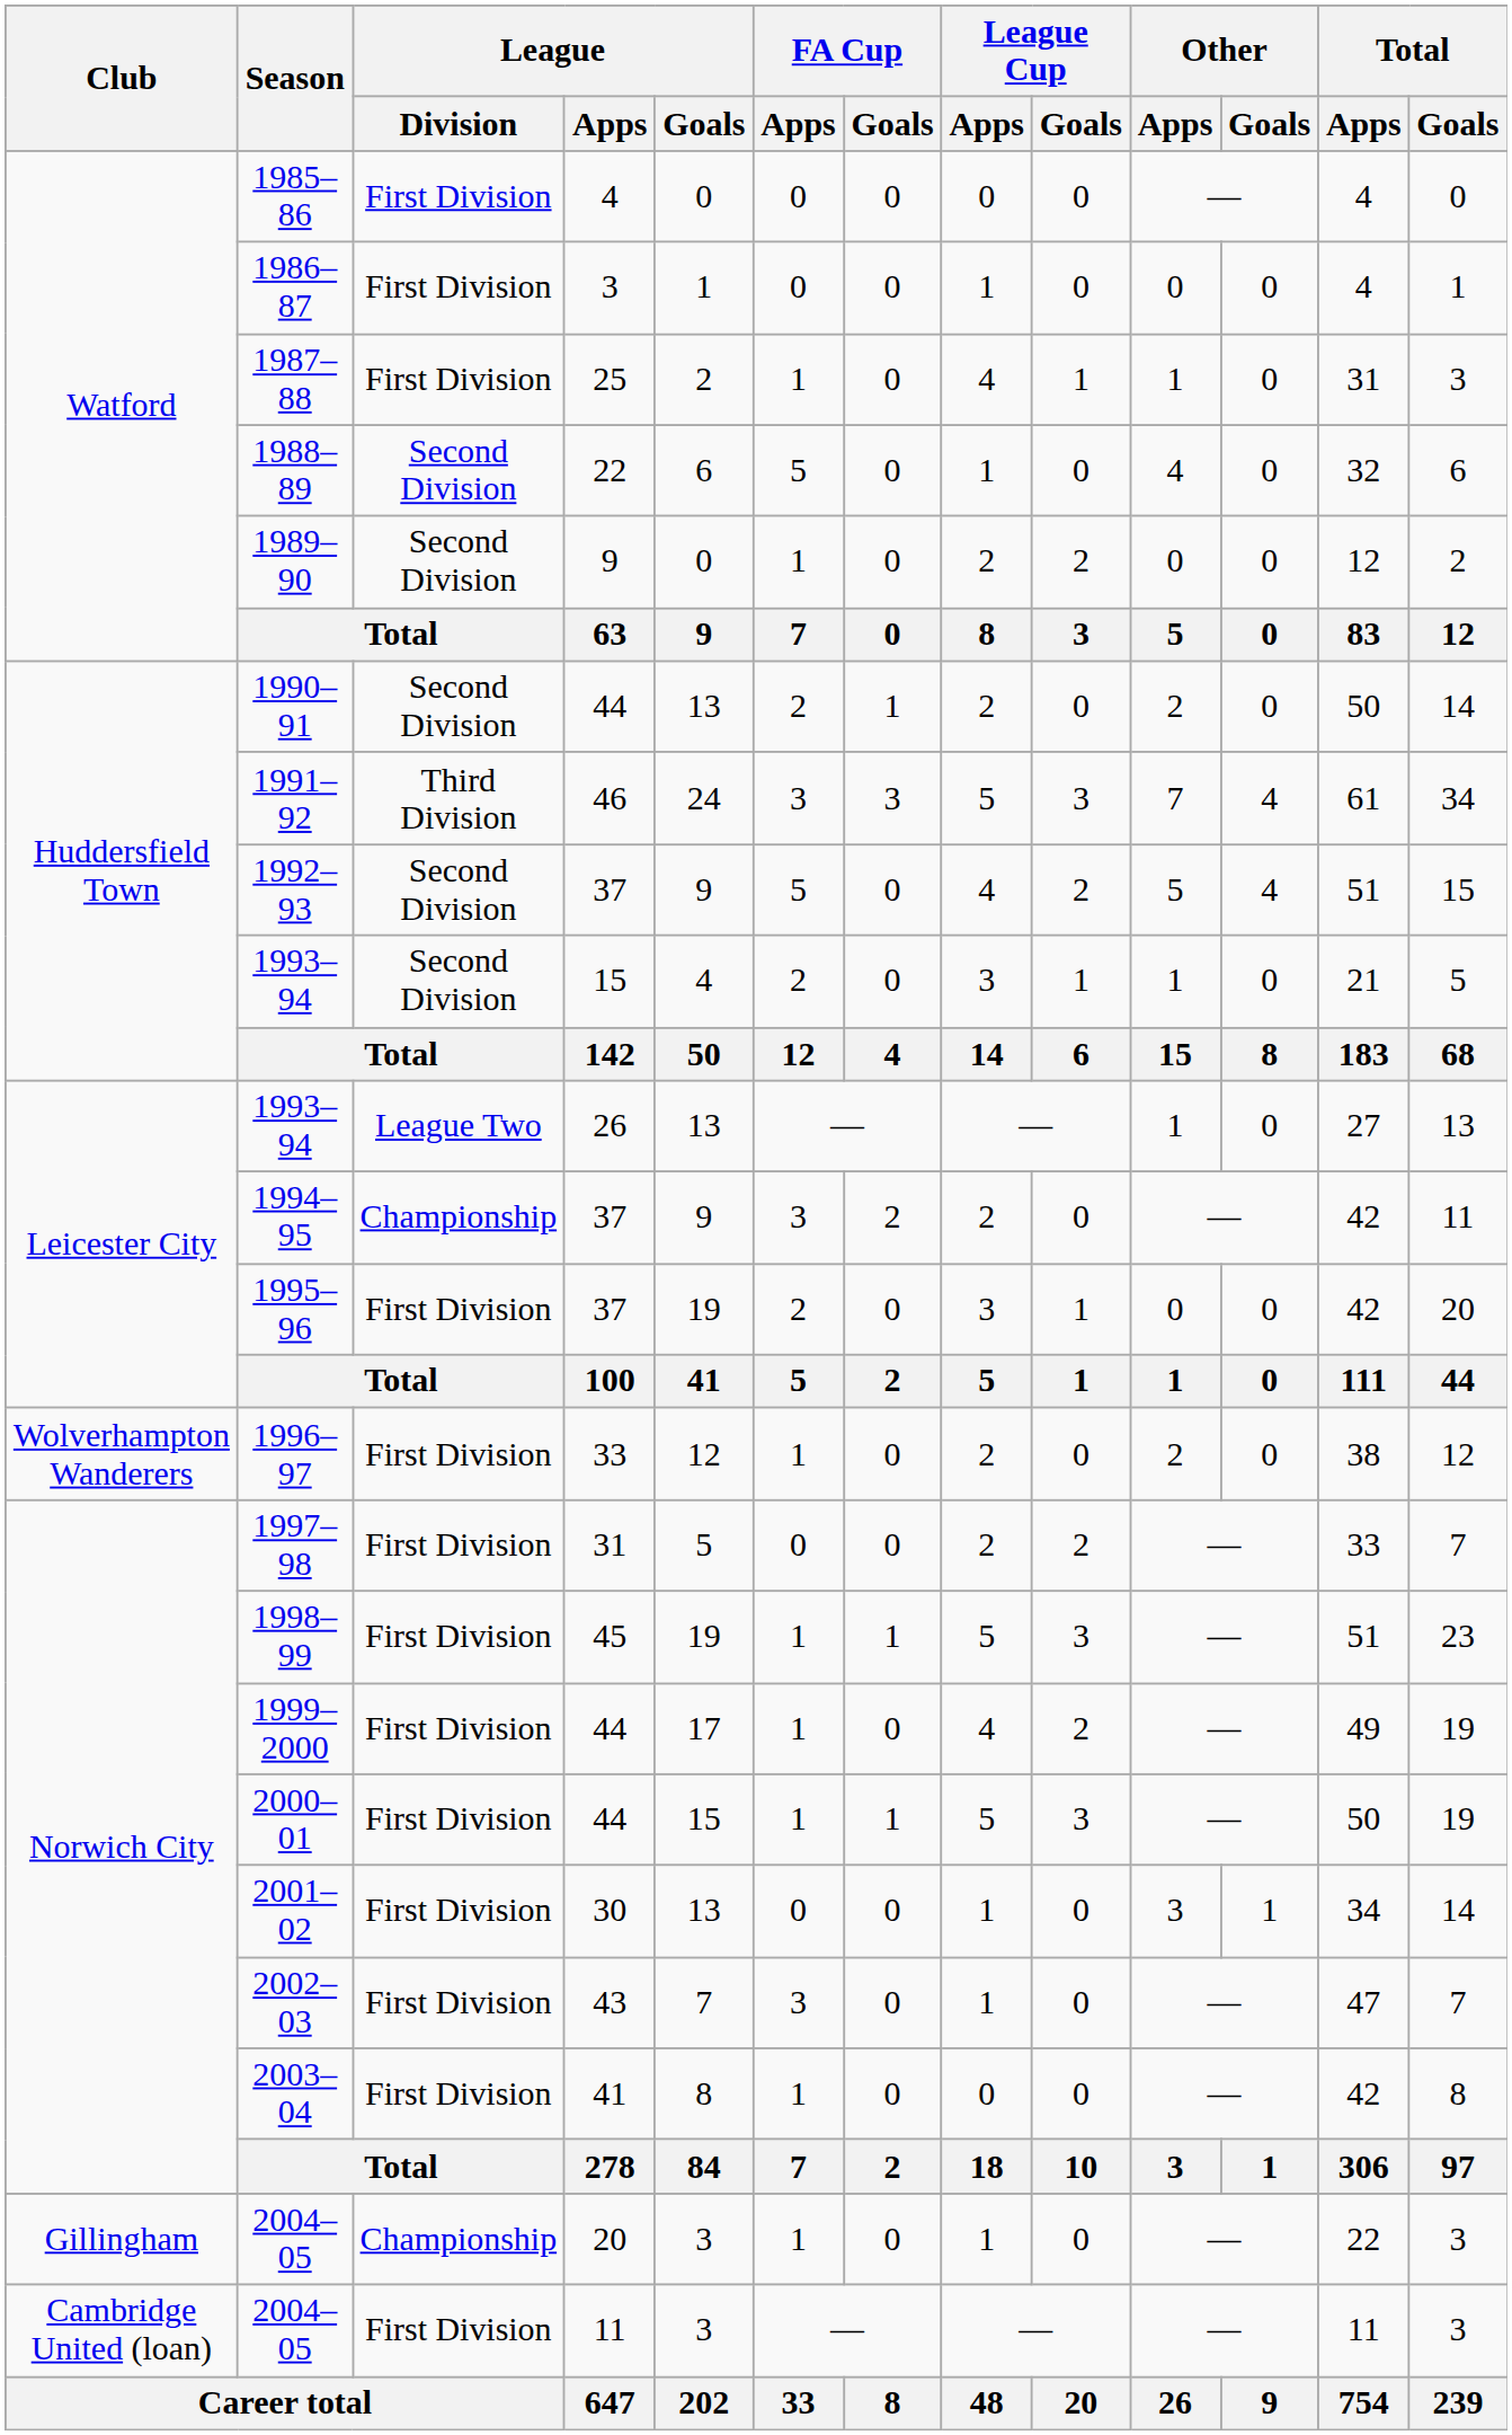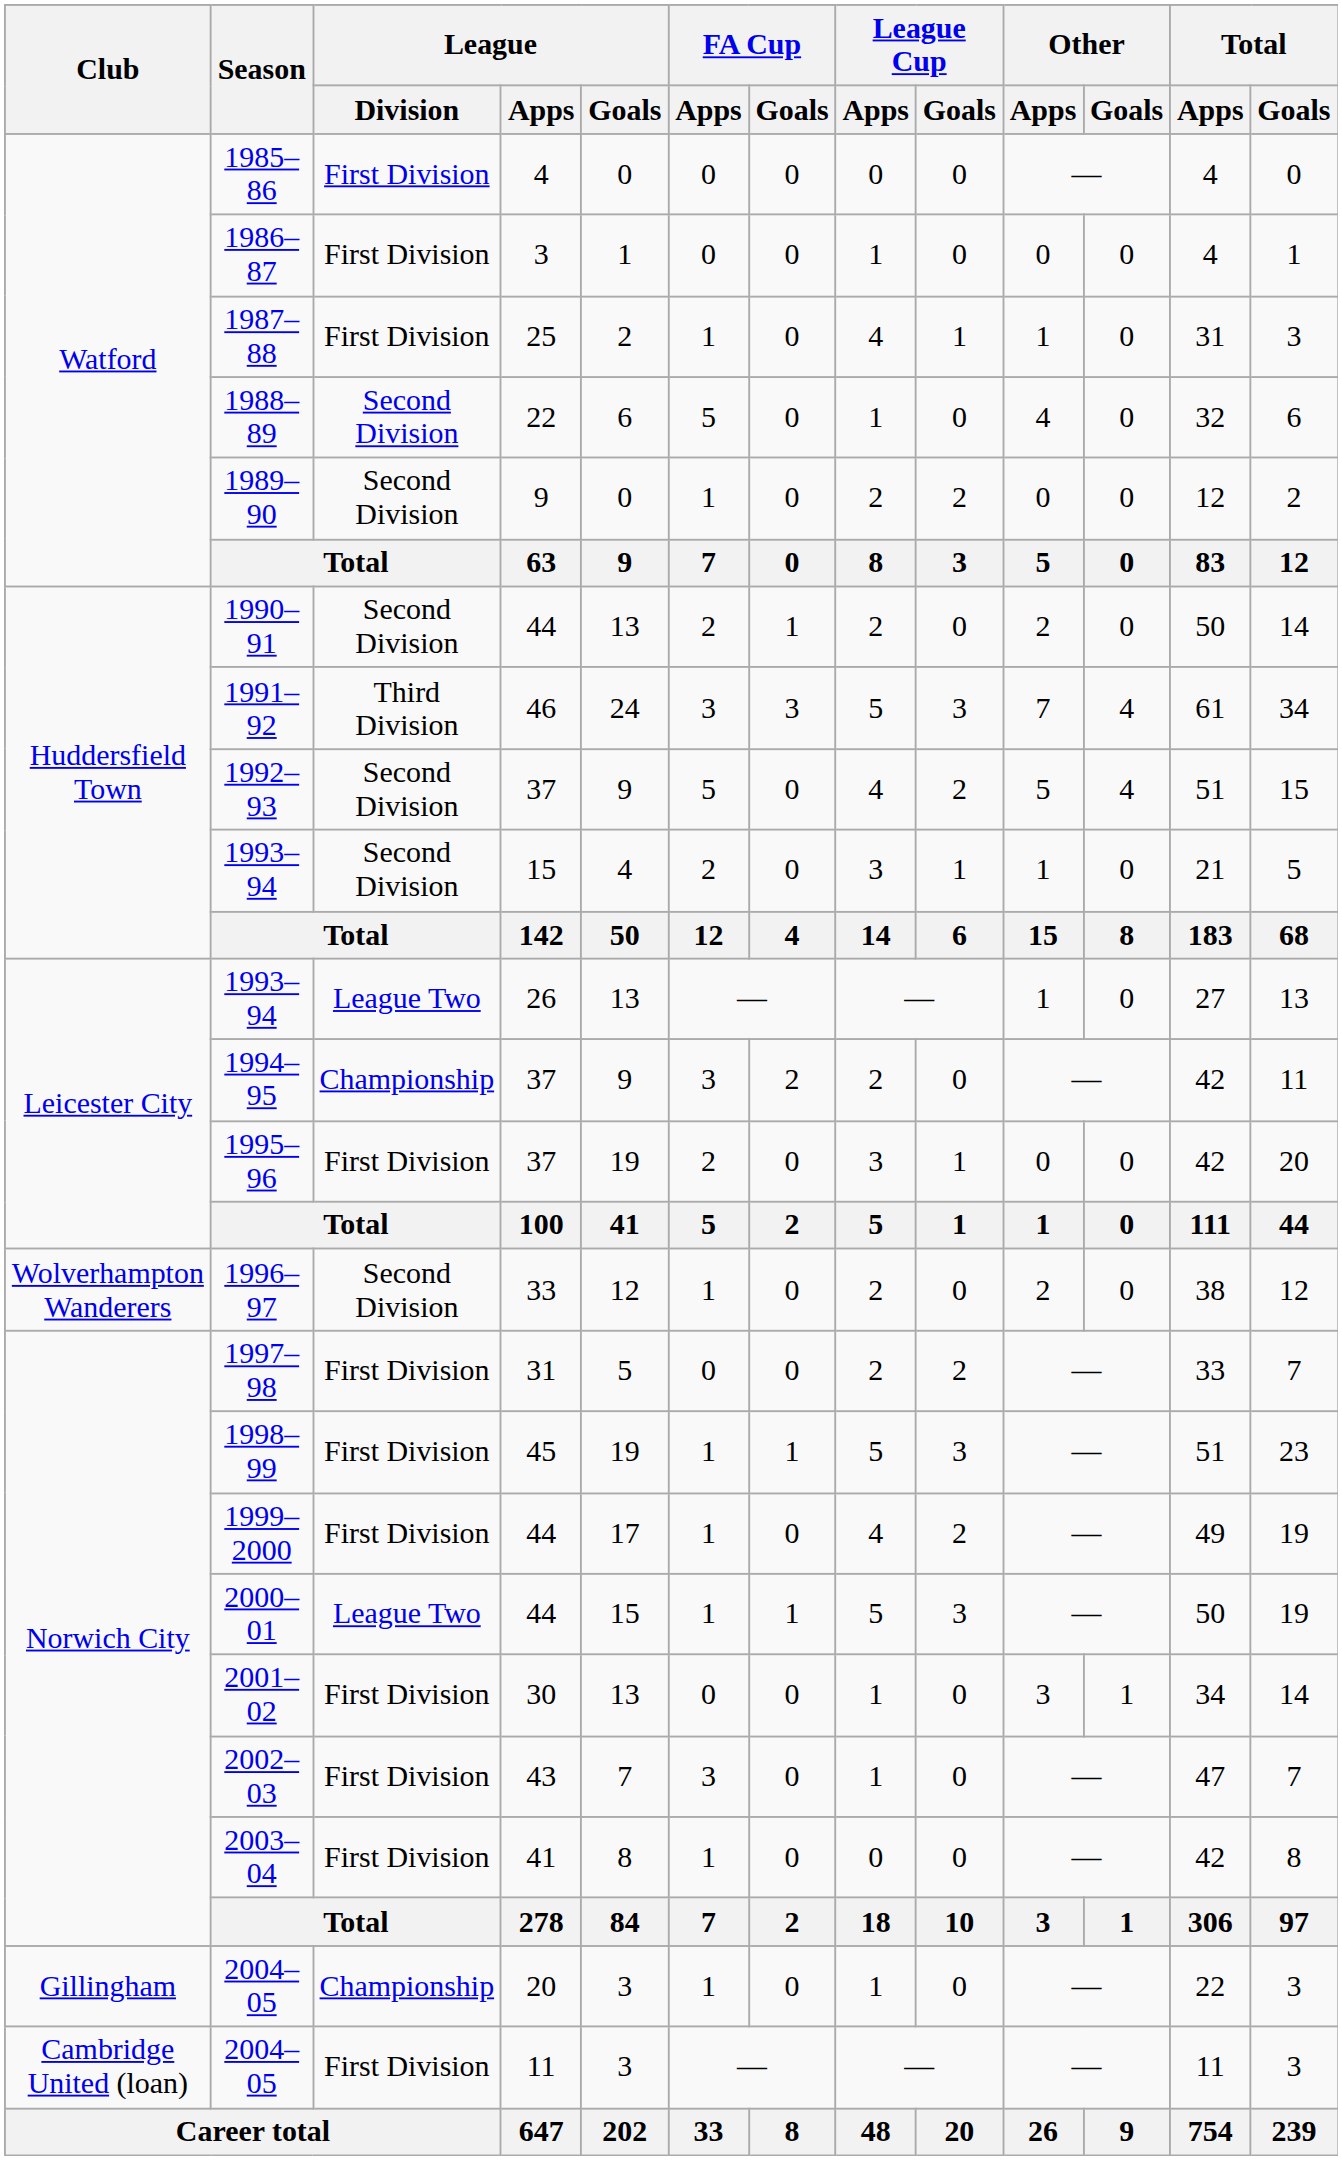1996–97 | League / Division: First Division -> Second Division
2000–01 | League / Division: First Division -> League Two
